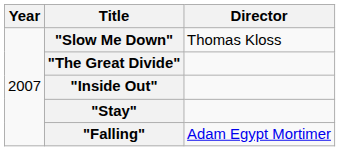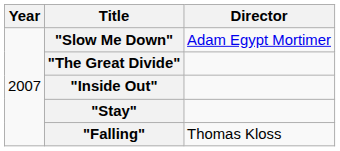"Slow Me Down" | Director: Thomas Kloss -> Adam Egypt Mortimer
"Falling" | Director: Adam Egypt Mortimer -> Thomas Kloss
